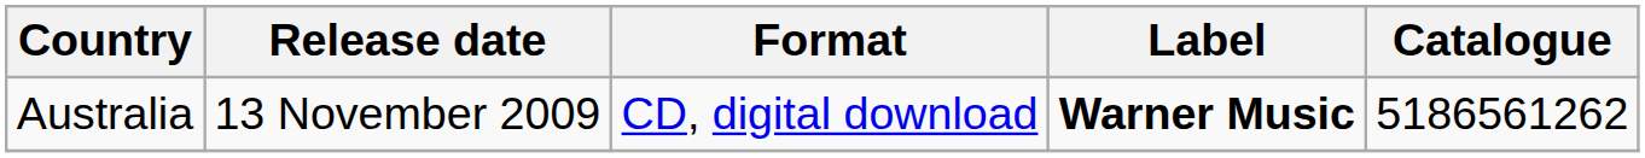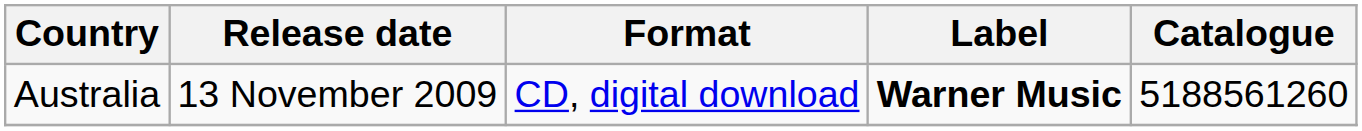Australia | Catalogue: 5186561262 -> 5188561260
